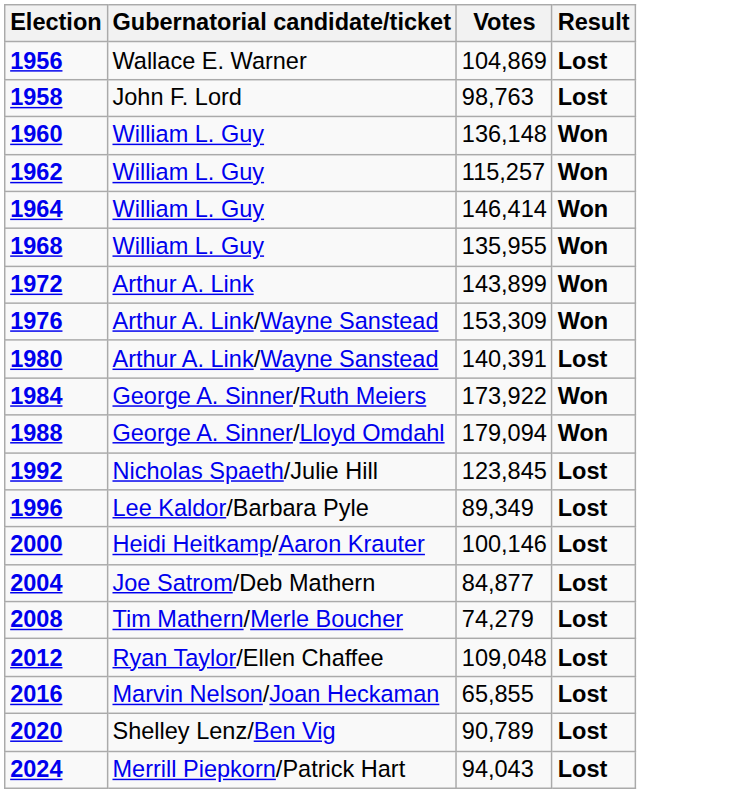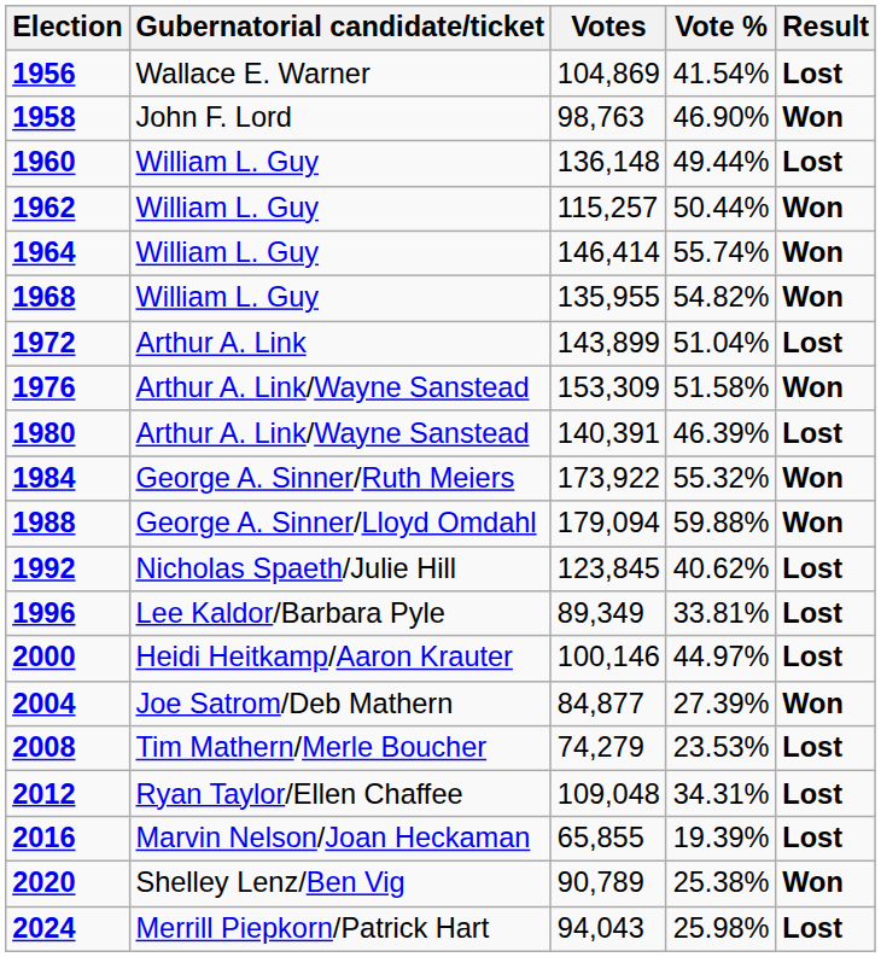+ column: Vote % | 41.54% | 46.90% | 49.44% | 50.44% | 55.74% | 54.82% | 51.04% | 51.58% | 46.39% | 55.32% | 59.88% | 40.62% | 33.81% | 44.97% | 27.39% | 23.53% | 34.31% | 19.39% | 25.38% | 25.98%
1958 | Result: Lost -> Won
1960 | Result: Won -> Lost
1972 | Result: Won -> Lost
2004 | Result: Lost -> Won
2020 | Result: Lost -> Won
